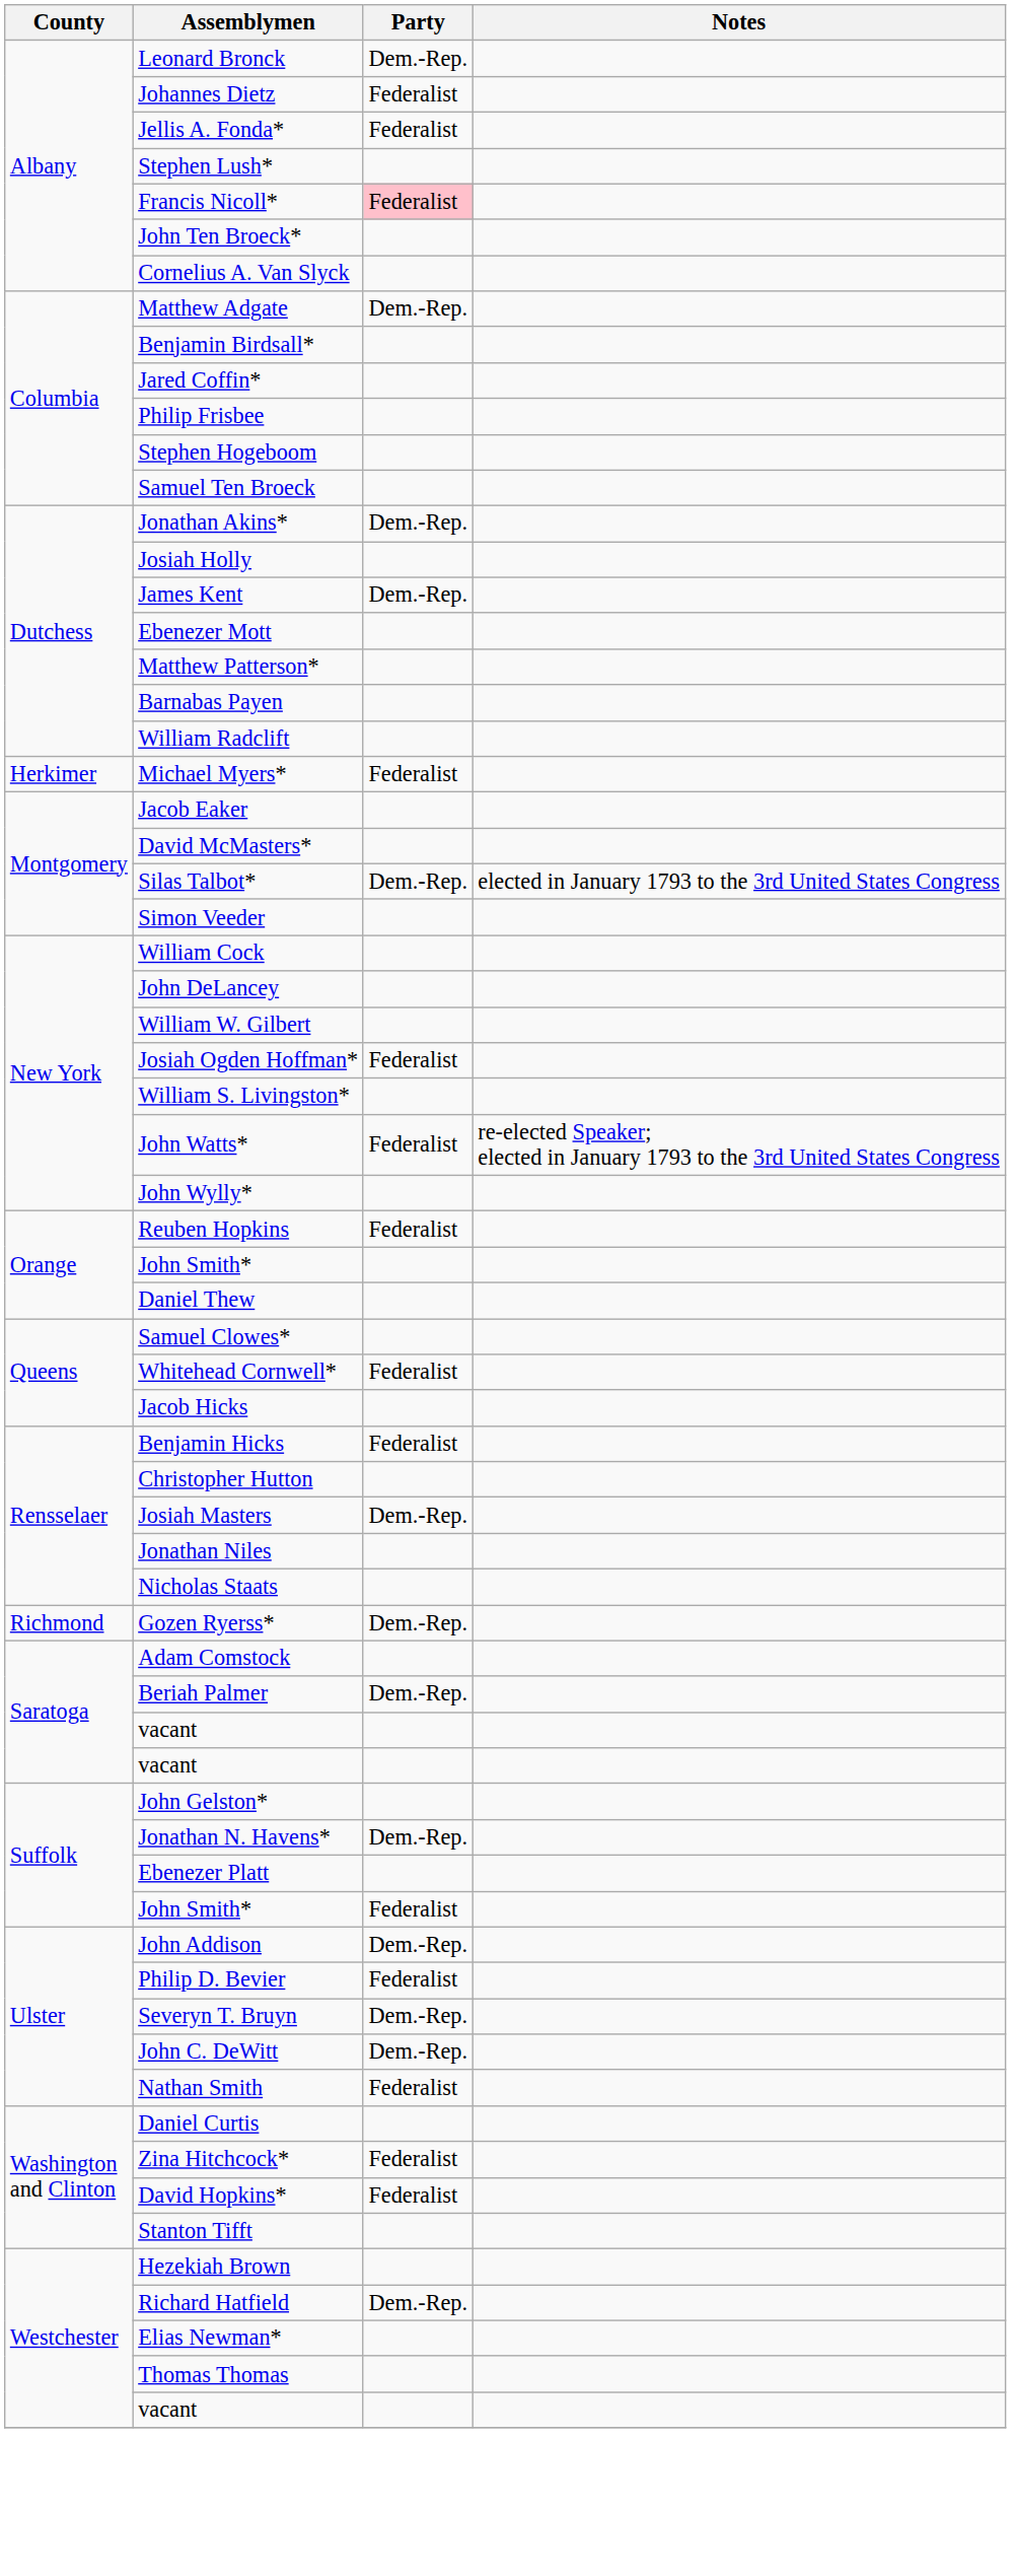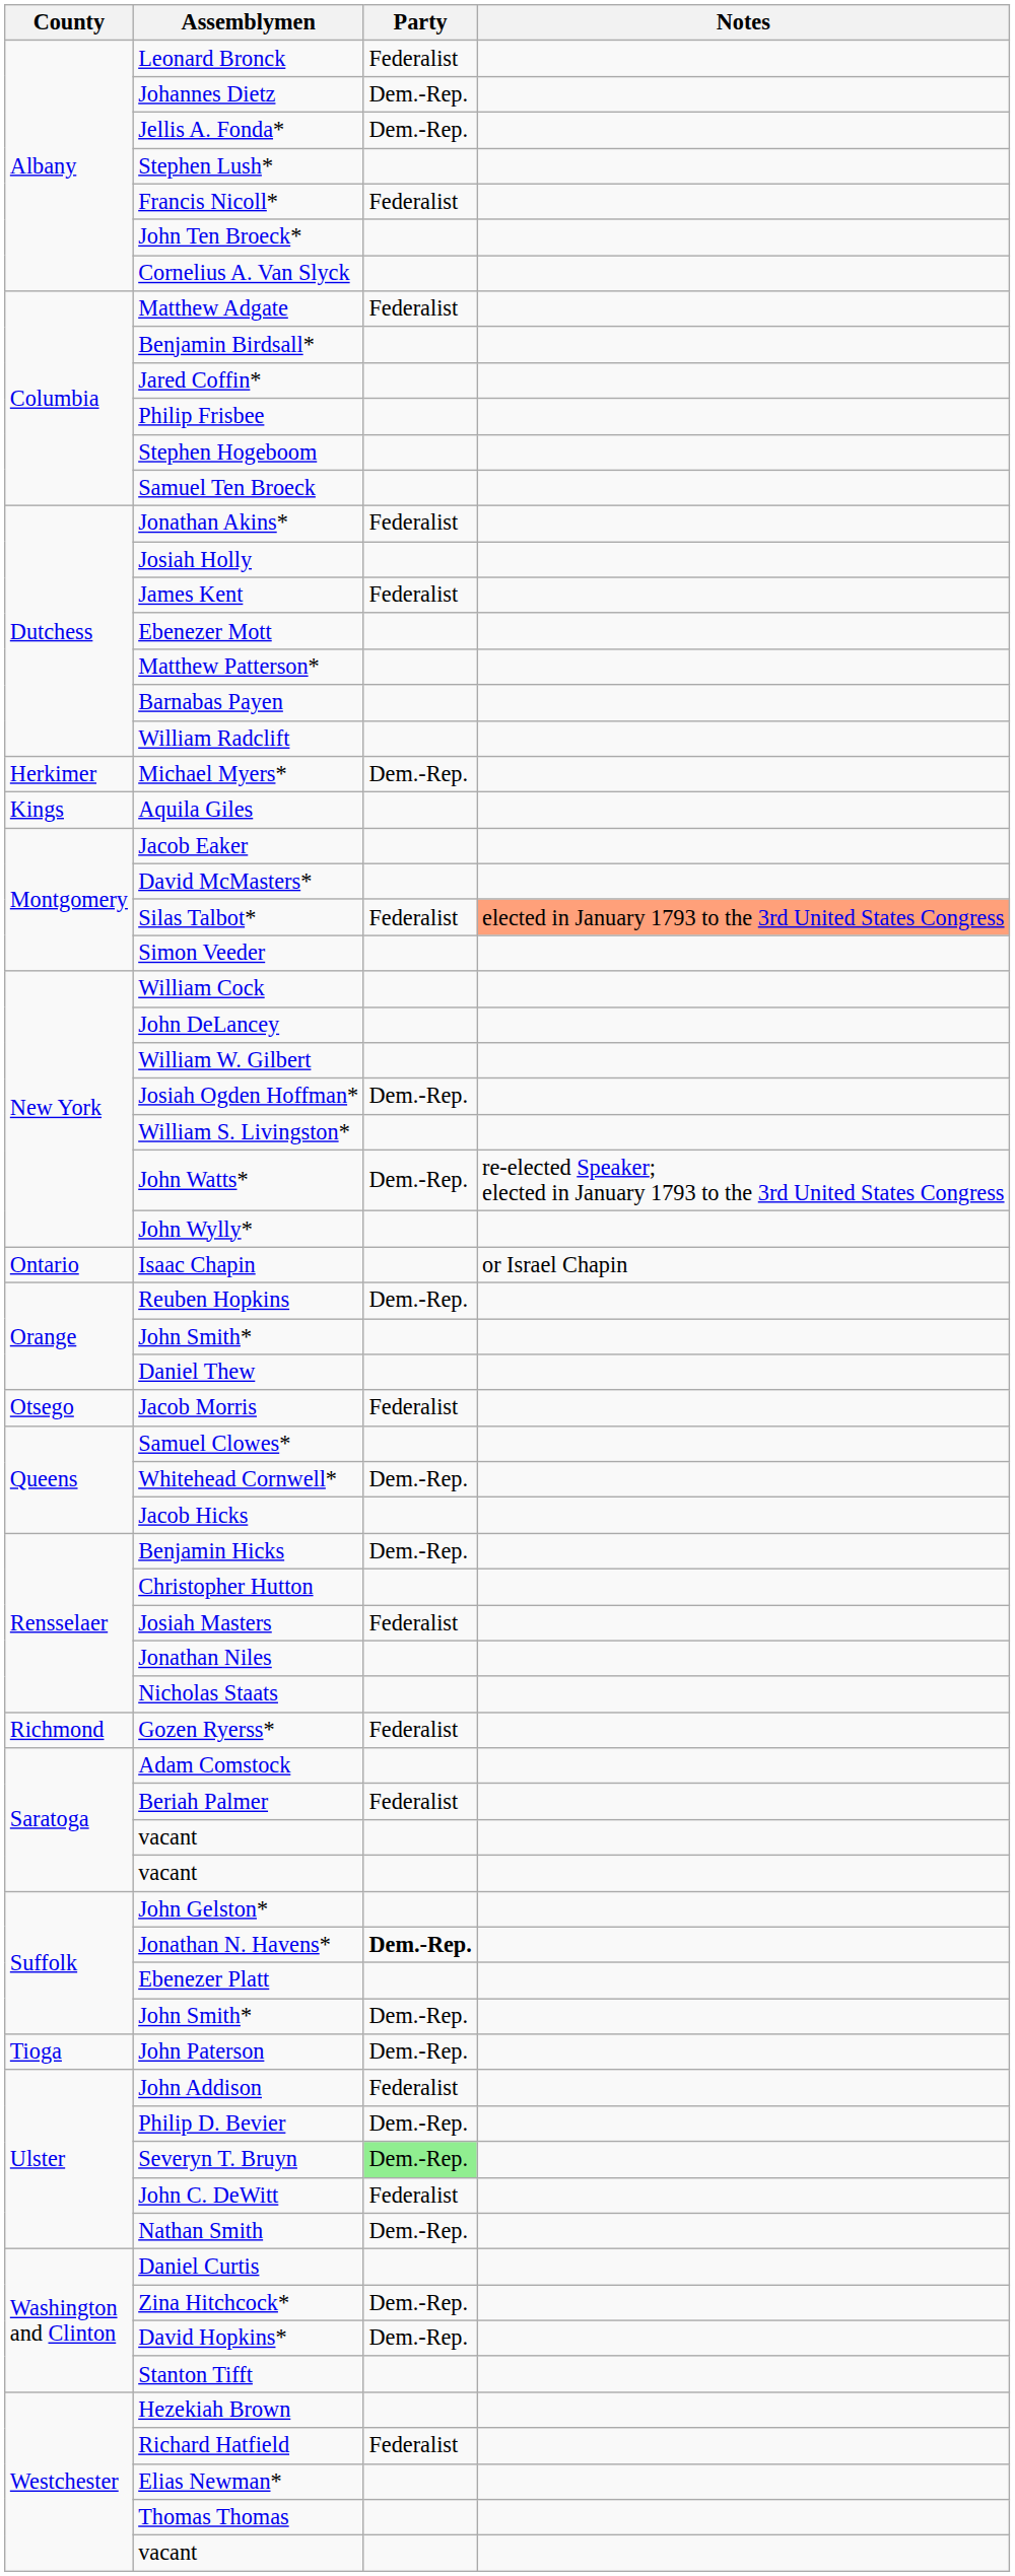Leonard Bronck | Party: Dem.-Rep. -> Federalist
Johannes Dietz | Party: Federalist -> Dem.-Rep.
Jellis A. Fonda* | Party: Federalist -> Dem.-Rep.
Francis Nicoll* | Party: pink background -> no background
Matthew Adgate | Party: Dem.-Rep. -> Federalist
Jonathan Akins* | Party: Dem.-Rep. -> Federalist
James Kent | Party: Dem.-Rep. -> Federalist
Michael Myers* | Party: Federalist -> Dem.-Rep.
+ row: Kings | Aquila Giles
Silas Talbot* | Party: Dem.-Rep. -> Federalist
Silas Talbot* | Notes: no background -> lightsalmon background
Josiah Ogden Hoffman* | Party: Federalist -> Dem.-Rep.
John Watts* | Party: Federalist -> Dem.-Rep.
+ row: Ontario | Isaac Chapin | or Israel Chapin
Reuben Hopkins | Party: Federalist -> Dem.-Rep.
+ row: Otsego | Jacob Morris | Federalist
Whitehead Cornwell* | Party: Federalist -> Dem.-Rep.
Benjamin Hicks | Party: Federalist -> Dem.-Rep.
Josiah Masters | Party: Dem.-Rep. -> Federalist
Gozen Ryerss* | Party: Dem.-Rep. -> Federalist
Beriah Palmer | Party: Dem.-Rep. -> Federalist
Jonathan N. Havens* | Party: normal -> bold
Suffolk / John Smith* | Party: Federalist -> Dem.-Rep.
+ row: Tioga | John Paterson | Dem.-Rep.
John Addison | Party: Dem.-Rep. -> Federalist
Philip D. Bevier | Party: Federalist -> Dem.-Rep.
Severyn T. Bruyn | Party: no background -> lightgreen background
John C. DeWitt | Party: Dem.-Rep. -> Federalist
Nathan Smith | Party: Federalist -> Dem.-Rep.
Zina Hitchcock* | Party: Federalist -> Dem.-Rep.
David Hopkins* | Party: Federalist -> Dem.-Rep.
Richard Hatfield | Party: Dem.-Rep. -> Federalist
